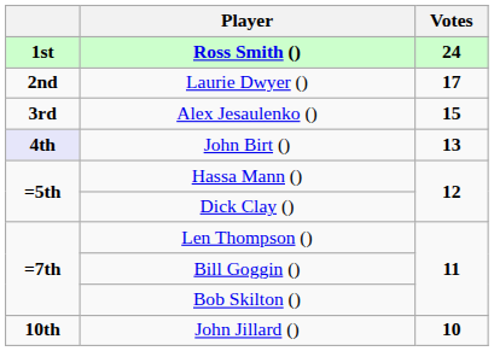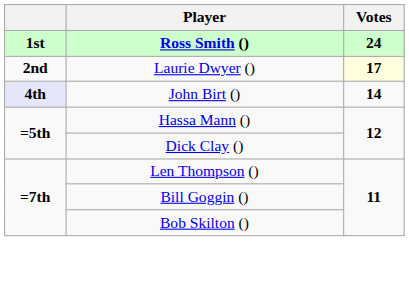Laurie Dwyer () | Votes: no background -> lightyellow background
- row: 3rd | Alex Jesaulenko () | 15
John Birt () | Votes: 13 -> 14
- row: 10th | John Jillard () | 10
